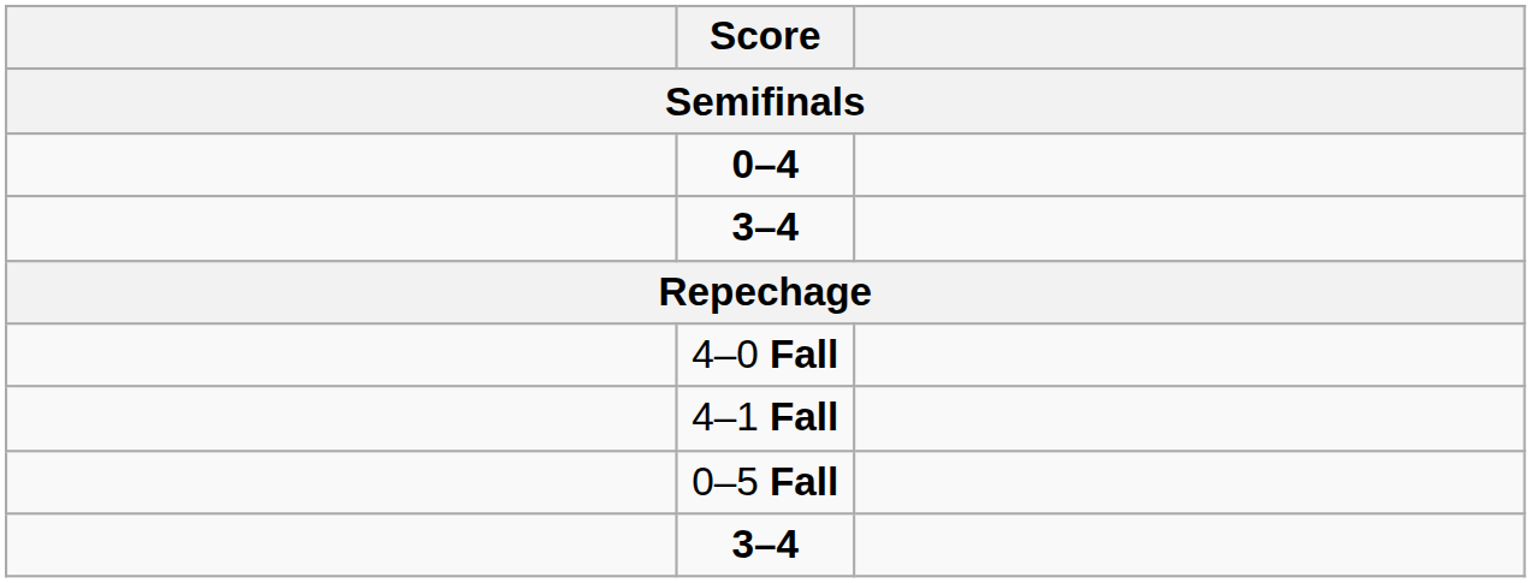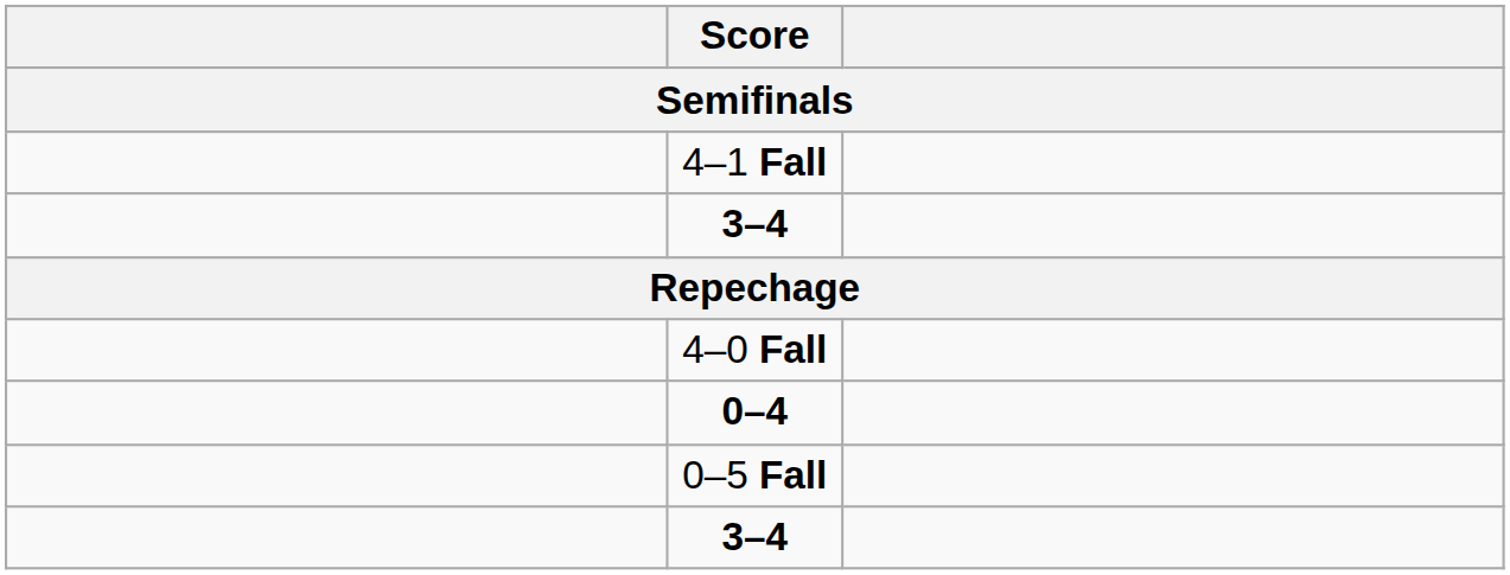rows swapped: 4–1 Fall <-> 0–4
